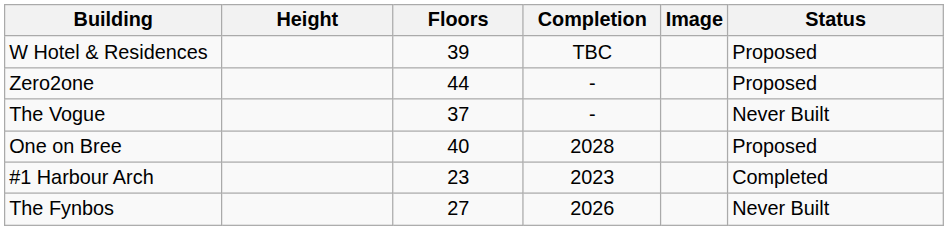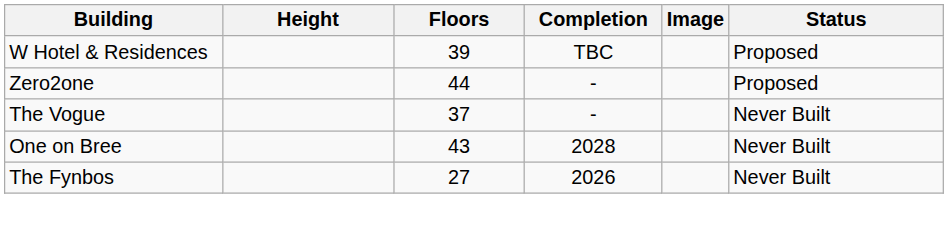One on Bree | Floors: 40 -> 43
One on Bree | Status: Proposed -> Never Built
- row: #1 Harbour Arch | 23 | 2023 | Completed
